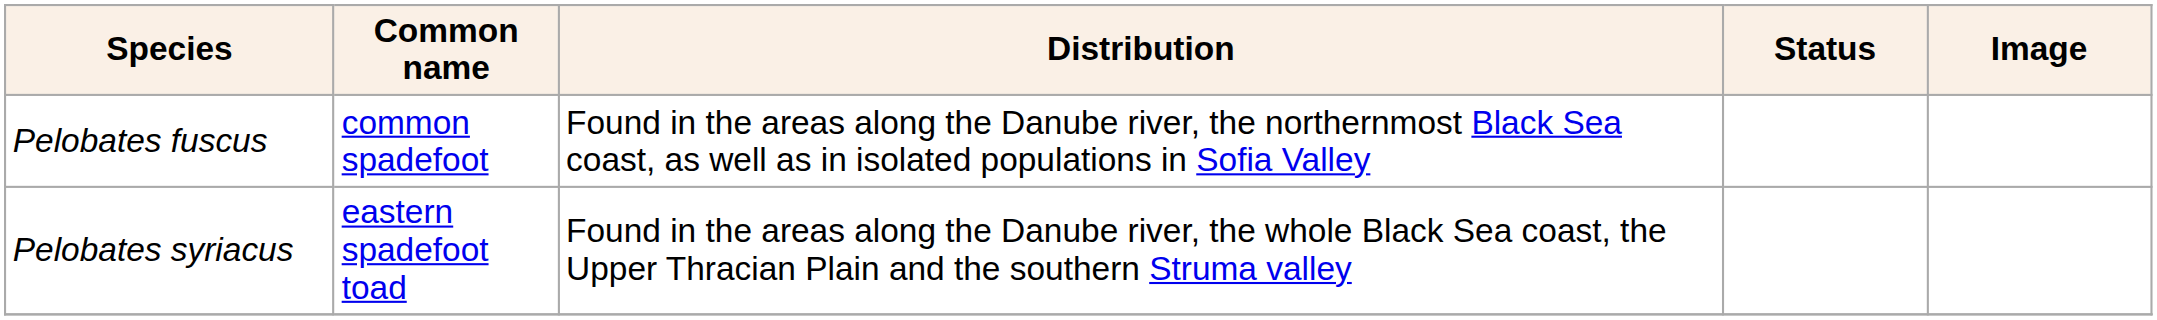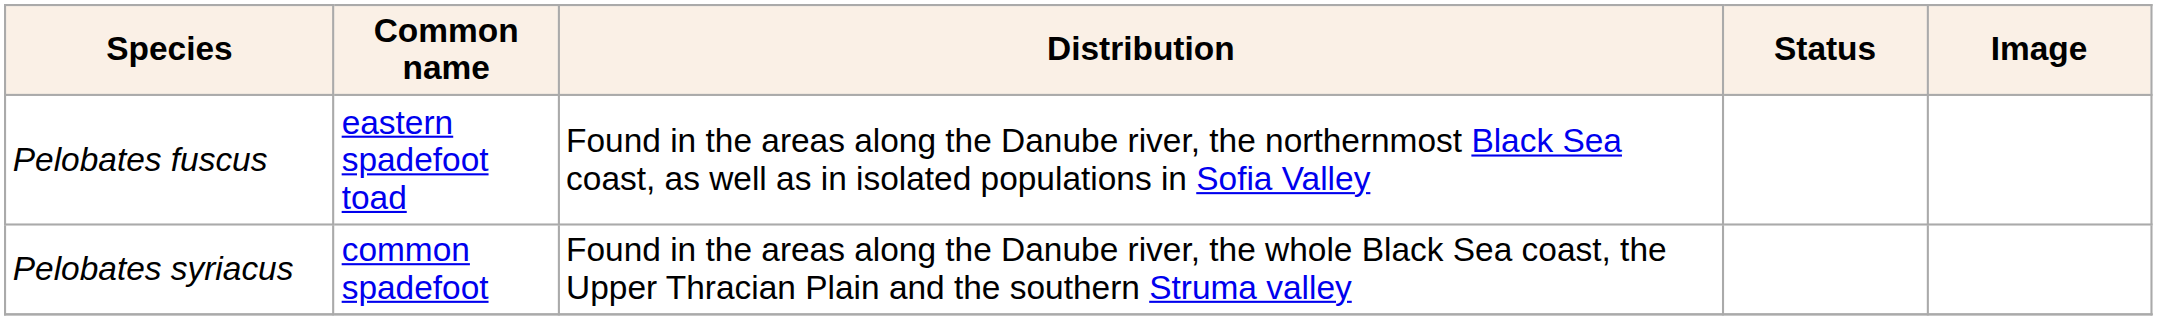Pelobates fuscus | Common name: common spadefoot -> eastern spadefoot toad
Pelobates syriacus | Common name: eastern spadefoot toad -> common spadefoot
